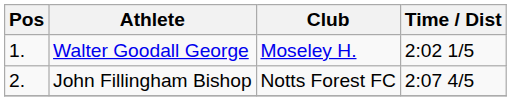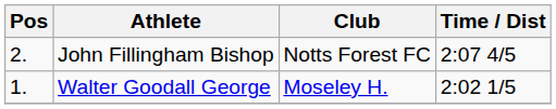rows swapped: Walter Goodall George <-> John Fillingham Bishop
